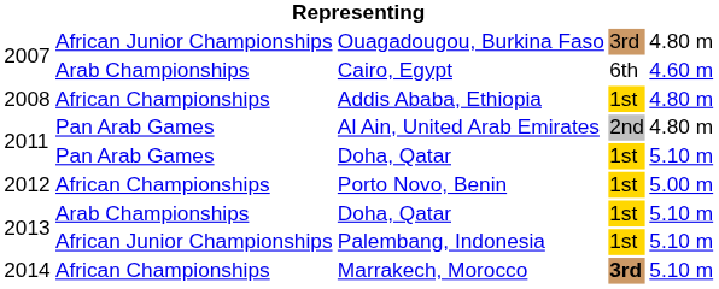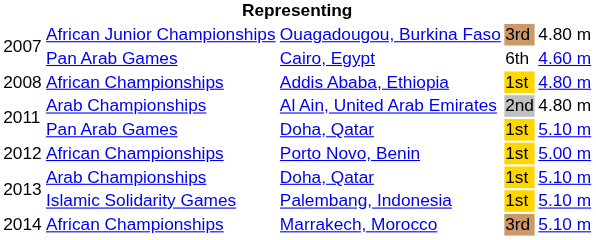Cairo, Egypt | column 2: Arab Championships -> Pan Arab Games
Al Ain, United Arab Emirates | column 2: Pan Arab Games -> Arab Championships
Palembang, Indonesia | column 2: African Junior Championships -> Islamic Solidarity Games
Marrakech, Morocco | column 4: bold -> normal
